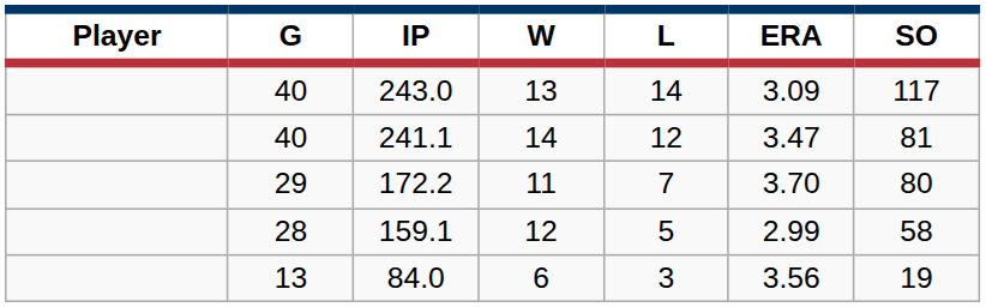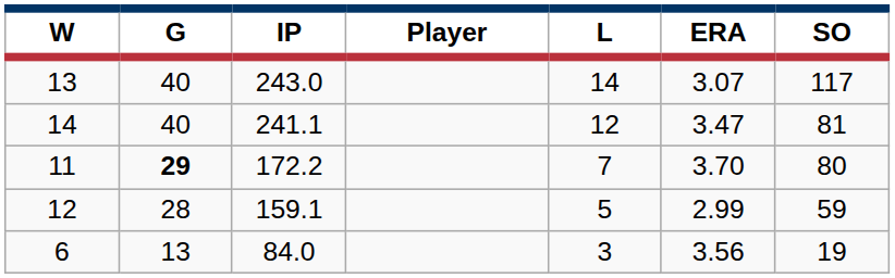columns swapped: Player <-> W
243.0 | ERA: 3.09 -> 3.07
172.2 | G: normal -> bold
159.1 | SO: 58 -> 59
